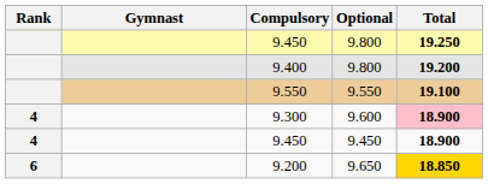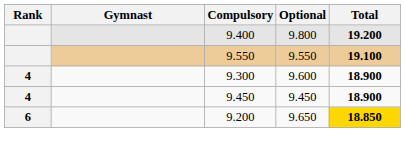- row: 9.450 | 9.800 | 19.250
9.300 | Total: pink background -> no background
